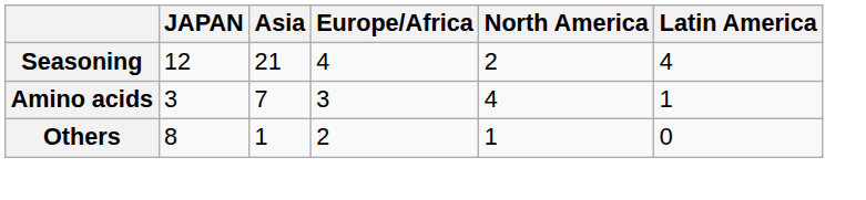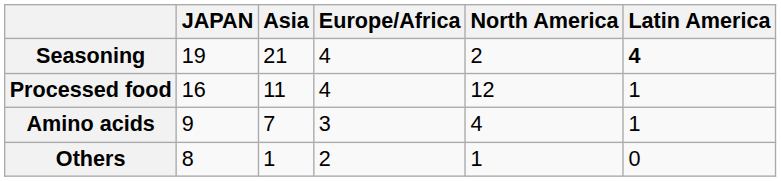Seasoning | JAPAN: 12 -> 19
Seasoning | Latin America: normal -> bold
+ row: Processed food | 16 | 11 | 4 | 12 | 1
Amino acids | JAPAN: 3 -> 9
